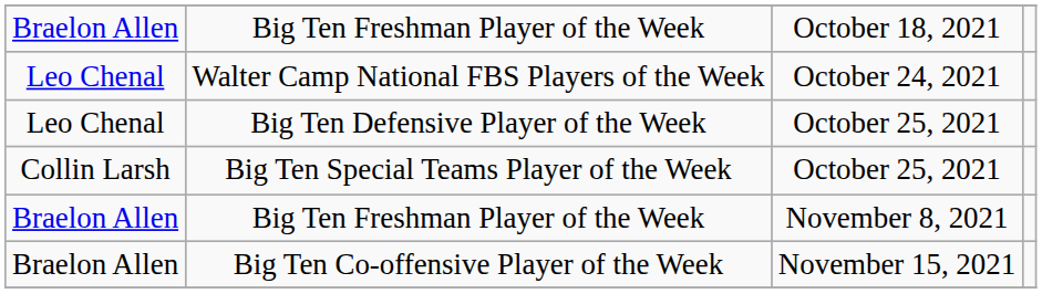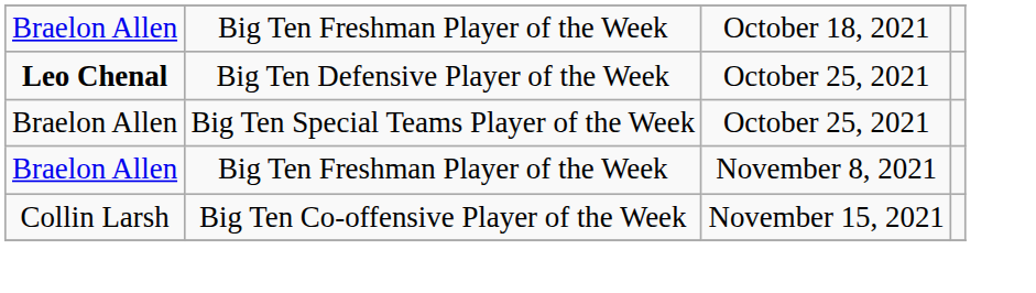- row: Leo Chenal | Walter Camp National FBS Players of the Week | October 24, 2021
Big Ten Defensive Player of the Week | column 1: normal -> bold
Big Ten Special Teams Player of the Week | column 1: Collin Larsh -> Braelon Allen
Big Ten Co-offensive Player of the Week | column 1: Braelon Allen -> Collin Larsh
